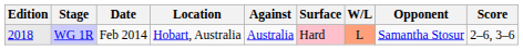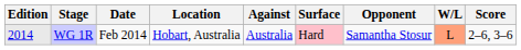columns swapped: Opponent <-> W/L
WG 1R | Edition: 2018 -> 2014
